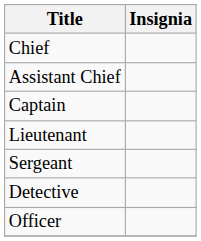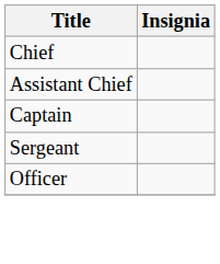- row: Lieutenant
- row: Detective
